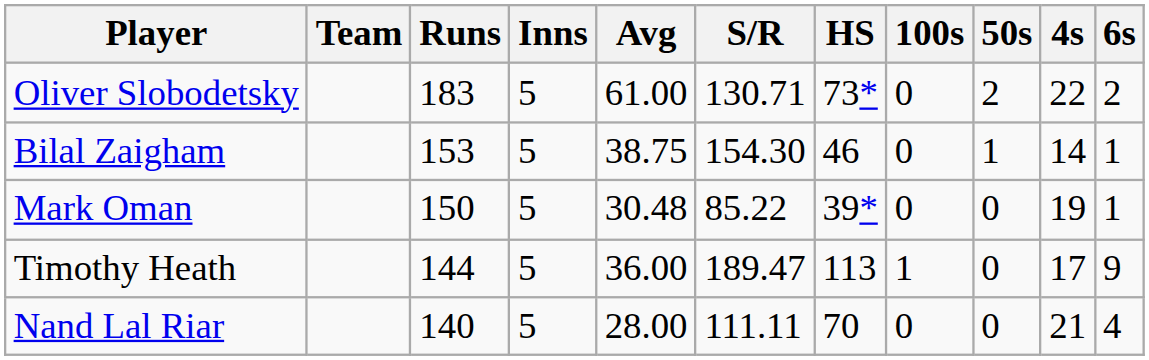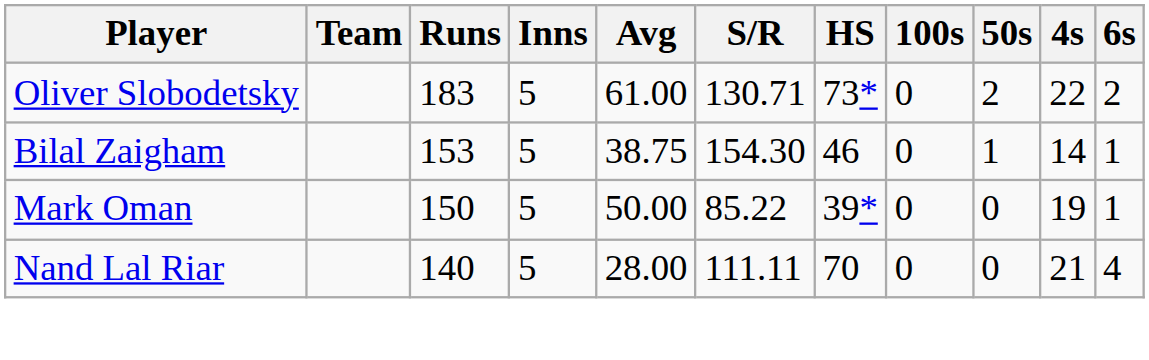Mark Oman | Avg: 30.48 -> 50.00
- row: Timothy Heath | 144 | 5 | 36.00 | 189.47 | 113 | 1 | 0 | 17 | 9
